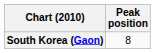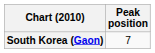South Korea (Gaon) | Peak position: 8 -> 7
